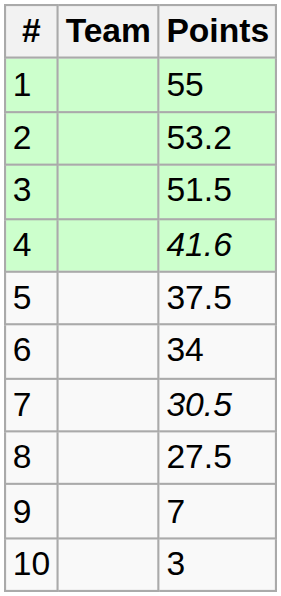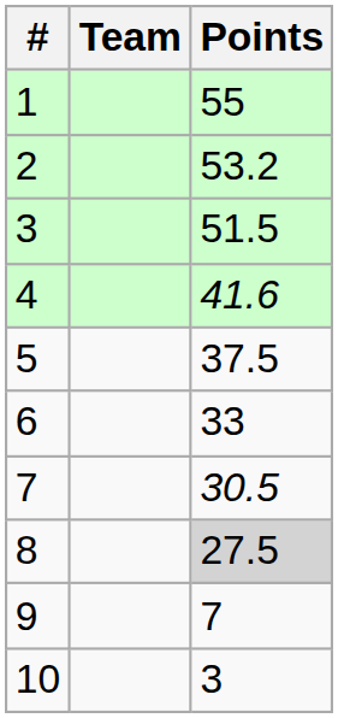6 | Points: 34 -> 33
8 | Points: no background -> lightgrey background
